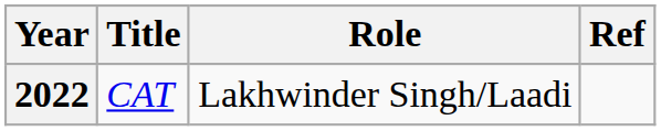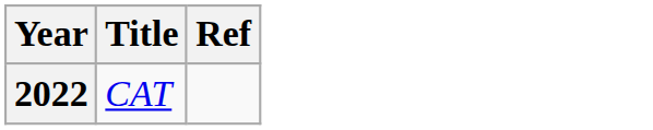- column: Role | Lakhwinder Singh/Laadi
